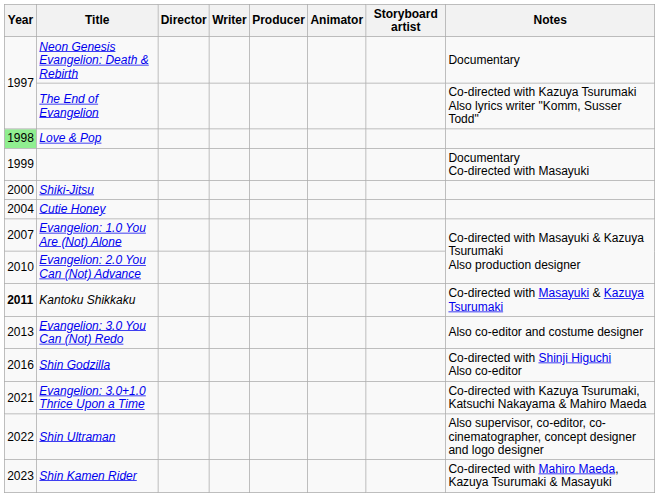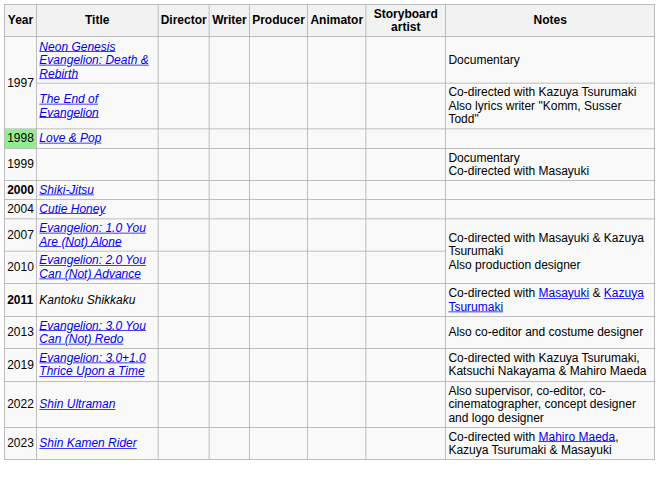Shiki-Jitsu | Year: normal -> bold
- row: 2016 | Shin Godzilla | Co-directed with Shinji Higuchi Also co-editor
Evangelion: 3.0+1.0 Thrice Upon a Time | Year: 2021 -> 2019
